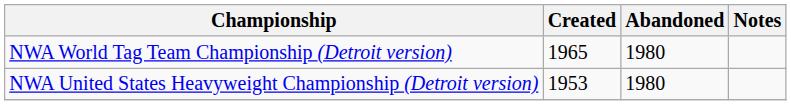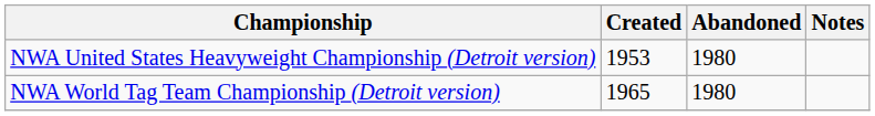rows swapped: NWA United States Heavyweight Championship (Detroit version) <-> NWA World Tag Team Championship (Detroit version)
